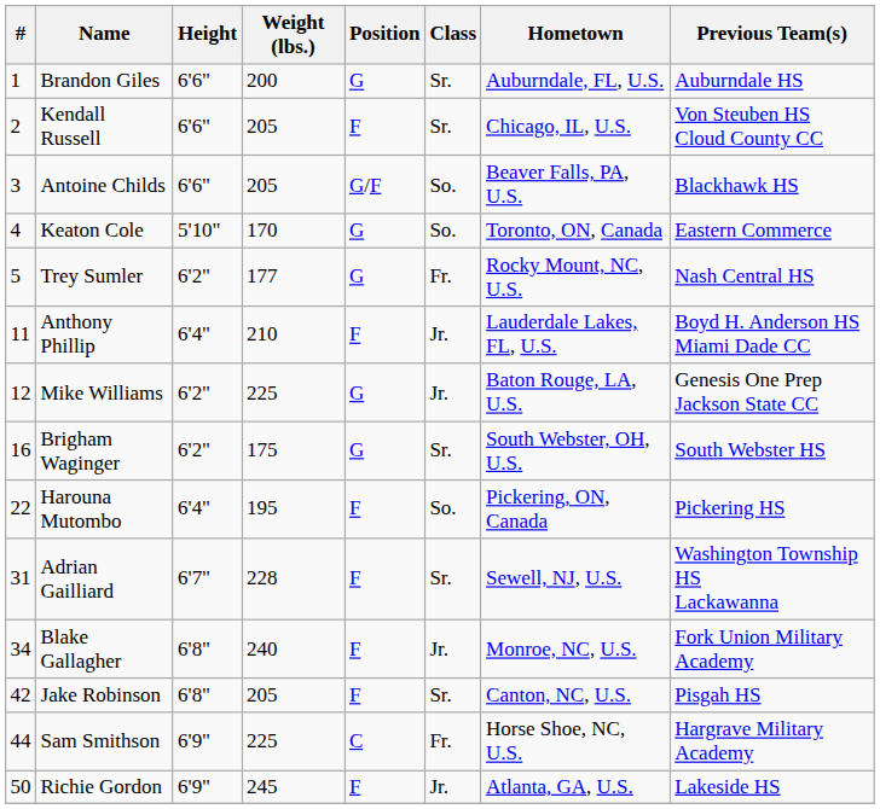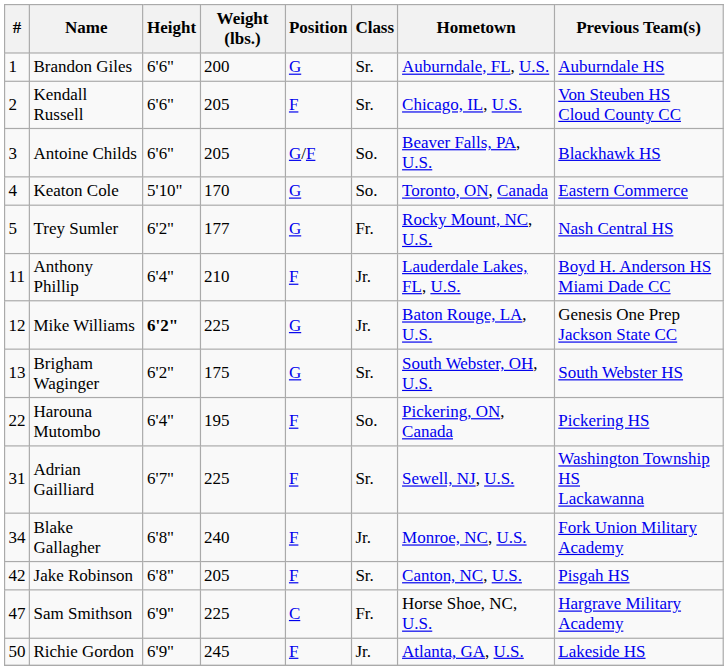Mike Williams | Height: normal -> bold
Brigham Waginger | #: 16 -> 13
Adrian Gailliard | Weight (lbs.): 228 -> 225
Sam Smithson | #: 44 -> 47
